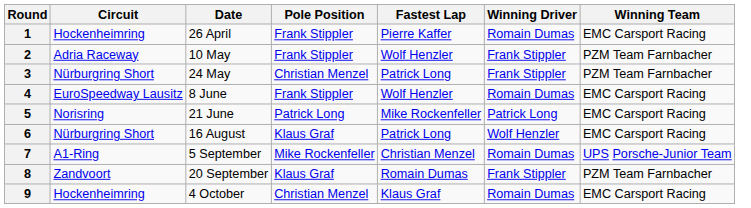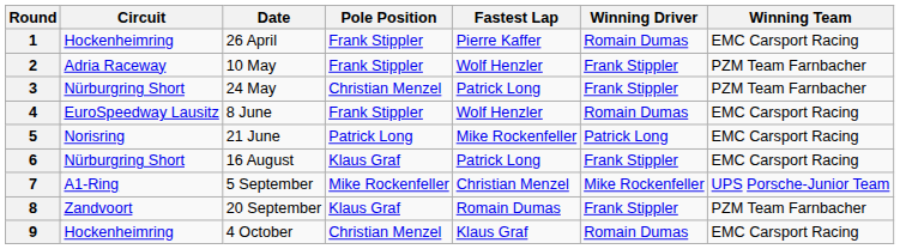6 | Winning Driver: Wolf Henzler -> Frank Stippler
7 | Winning Driver: Romain Dumas -> Mike Rockenfeller
